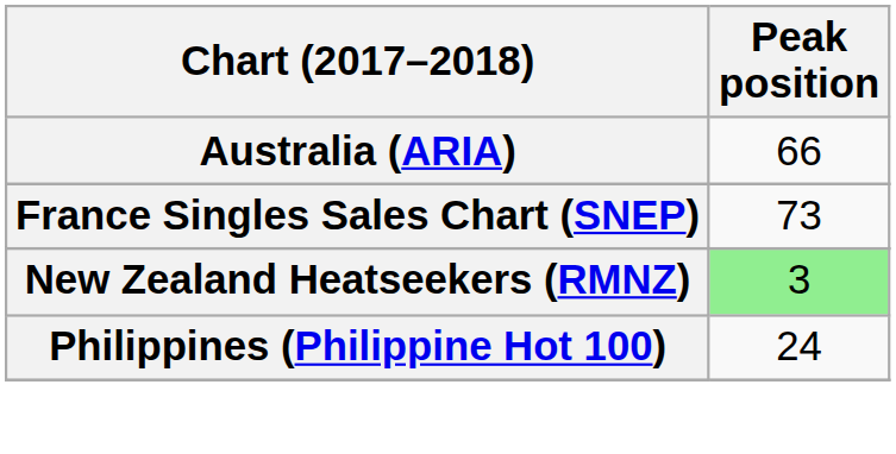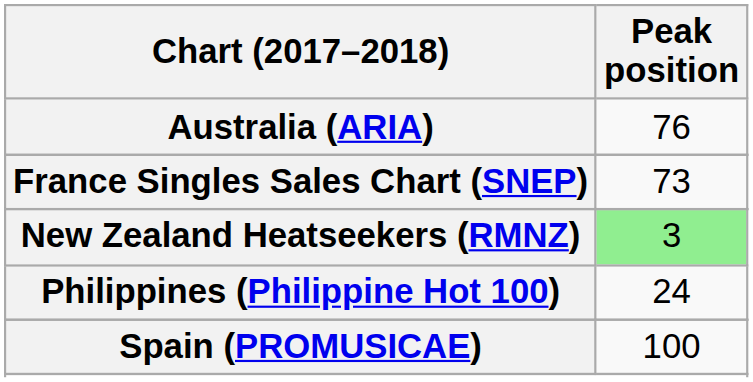Australia (ARIA) | Peak position: 66 -> 76
+ row: Spain (PROMUSICAE) | 100
